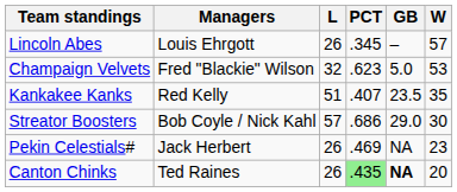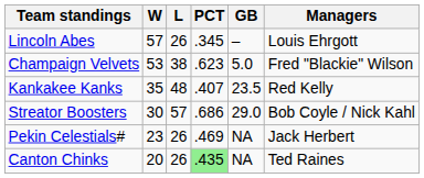columns swapped: W <-> Managers
Champaign Velvets | L: 32 -> 38
Kankakee Kanks | L: 51 -> 48
Canton Chinks | GB: bold -> normal
